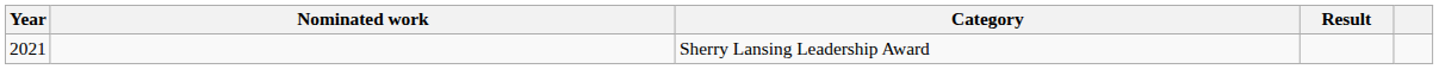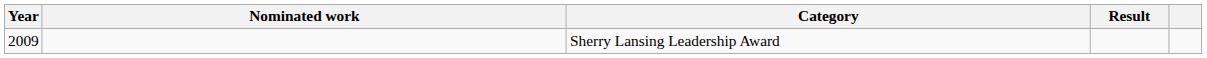Sherry Lansing Leadership Award | Year: 2021 -> 2009
